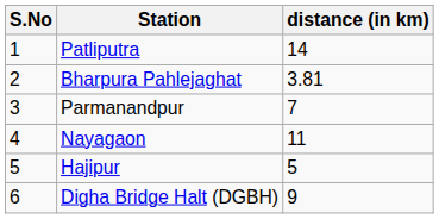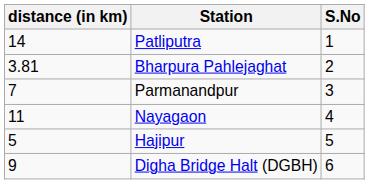columns swapped: S.No <-> distance (in km)
